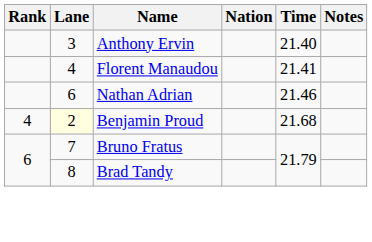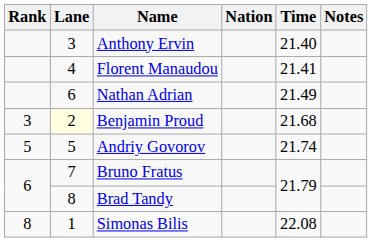Nathan Adrian | Time: 21.46 -> 21.49
Benjamin Proud | Rank: 4 -> 3
+ row: 5 | 5 | Andriy Govorov | 21.74
+ row: 8 | 1 | Simonas Bilis | 22.08
